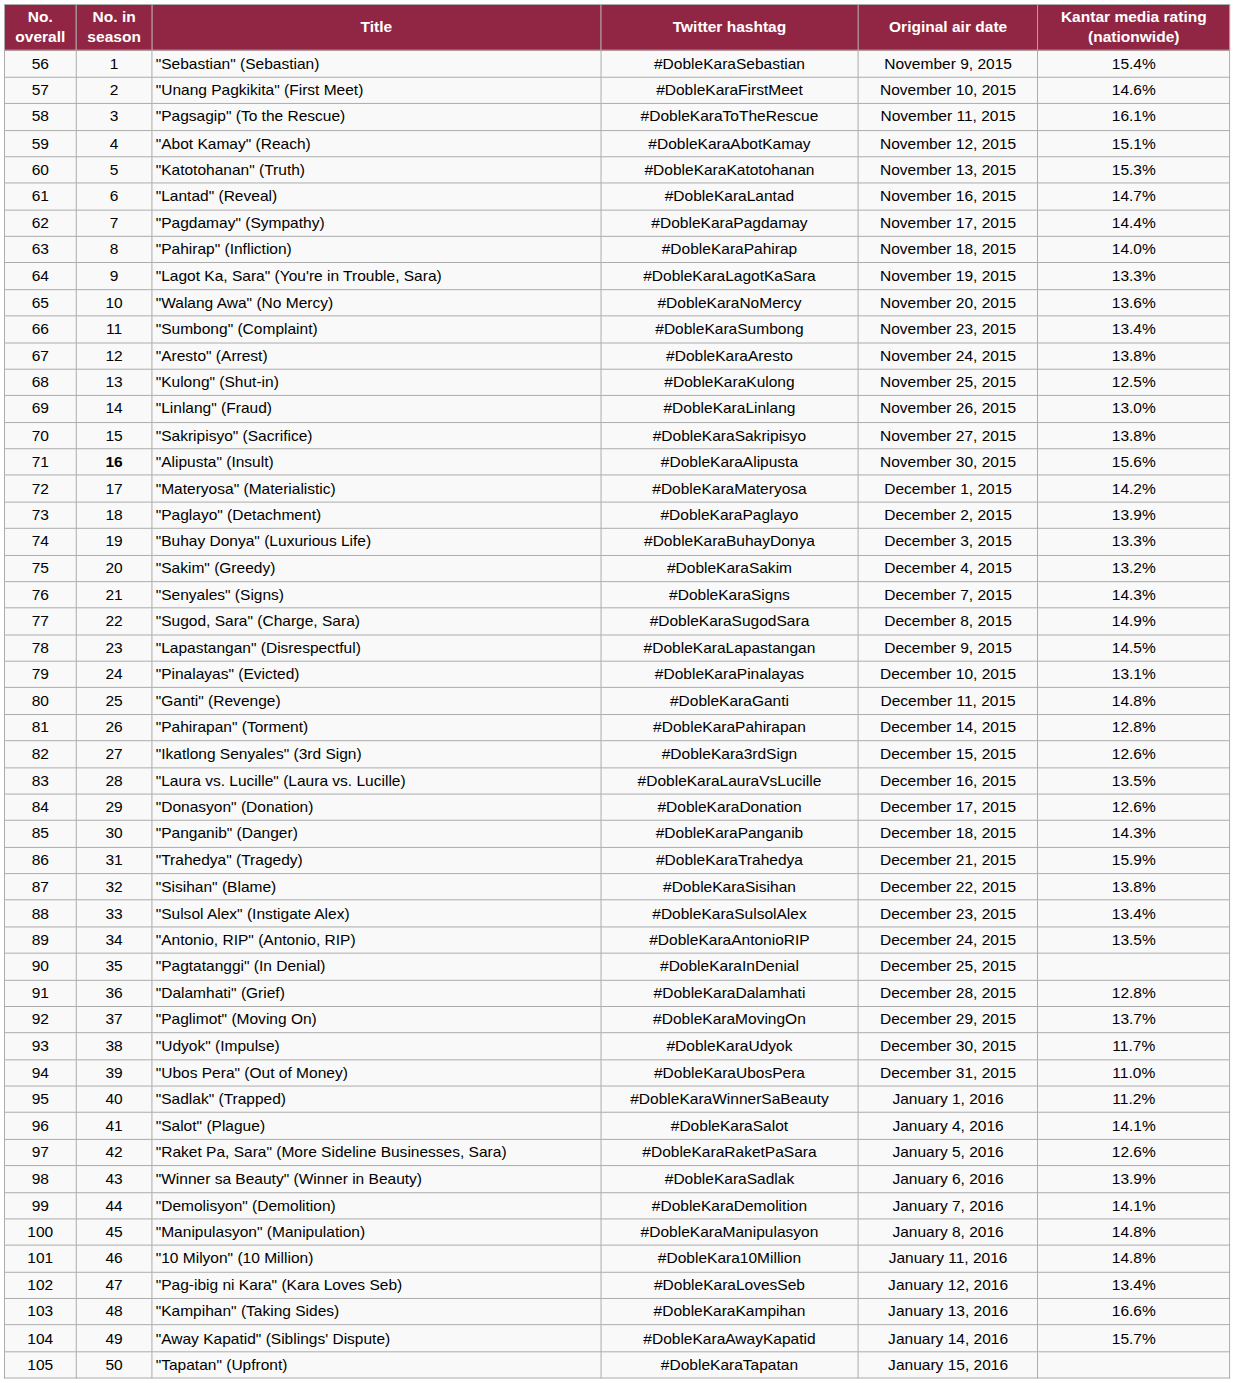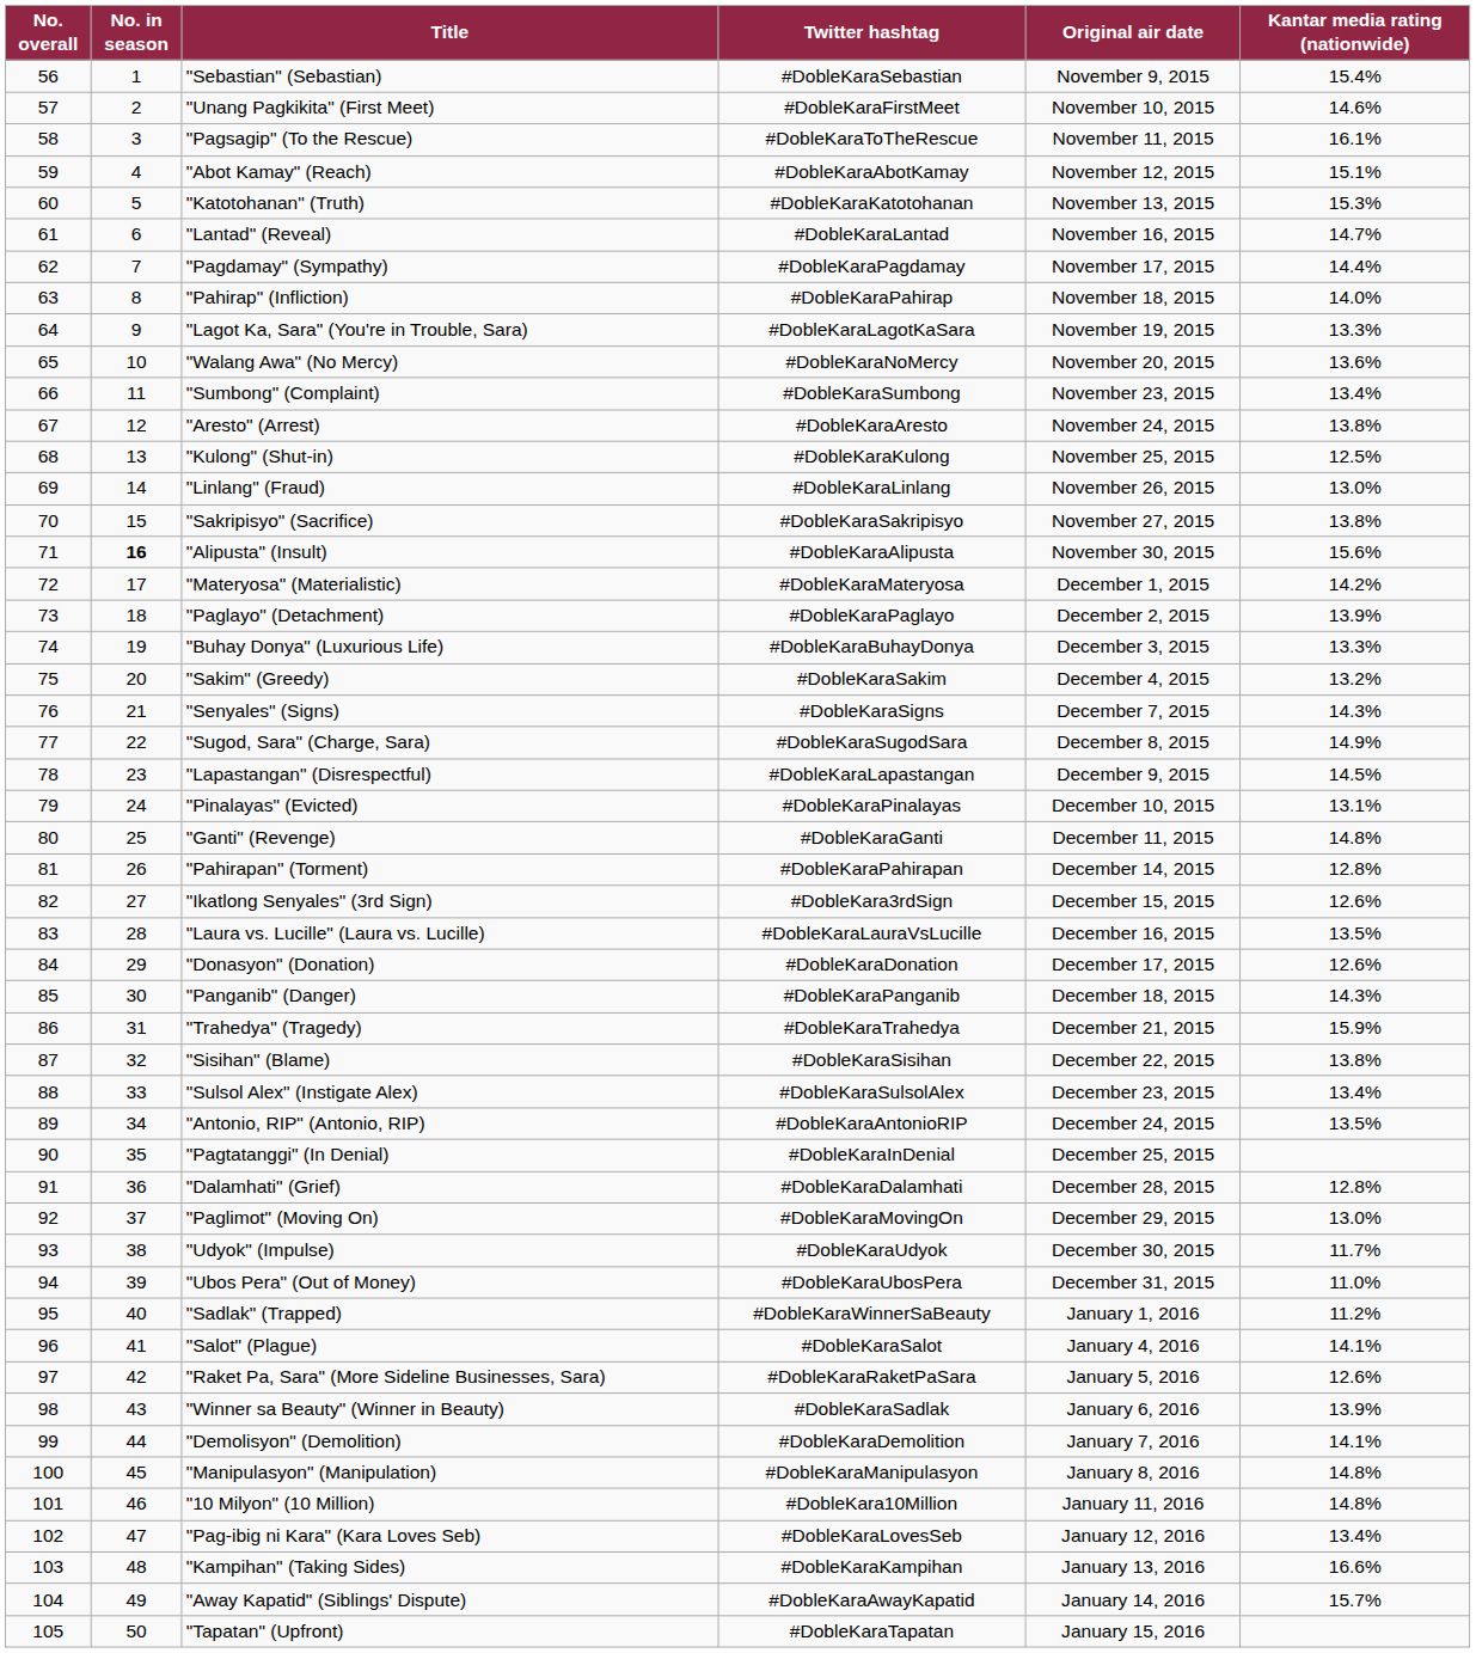"Paglimot" (Moving On) | Kantar media rating (nationwide): 13.7% -> 13.0%
